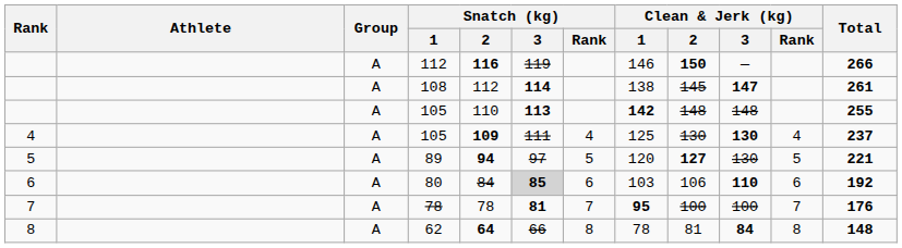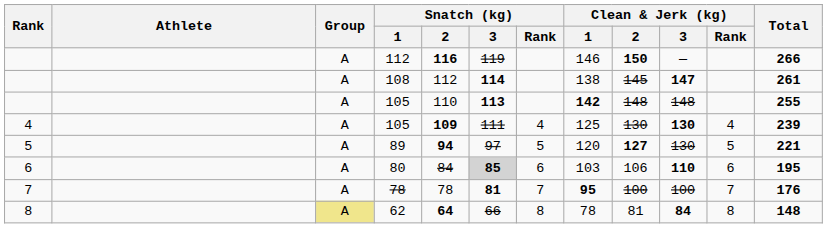4 / 105 | Total: 237 -> 239
80 | Total: 192 -> 195
62 | Group: no background -> khaki background
